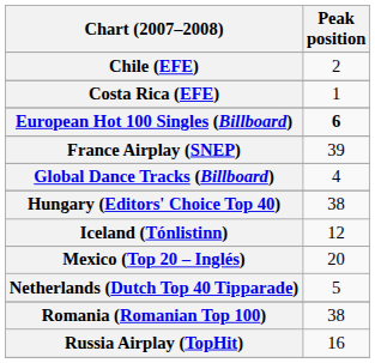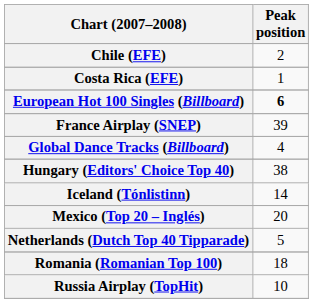Iceland (Tónlistinn) | Peak position: 12 -> 14
Romania (Romanian Top 100) | Peak position: 38 -> 18
Russia Airplay (TopHit) | Peak position: 16 -> 10
